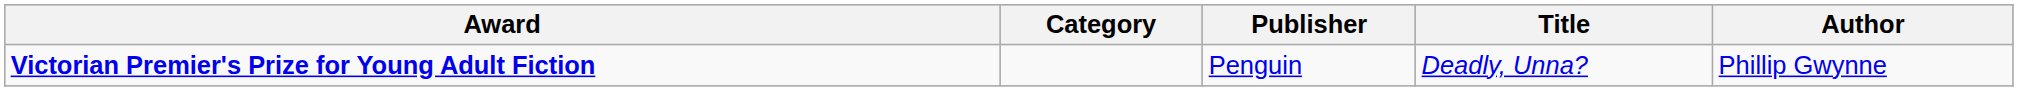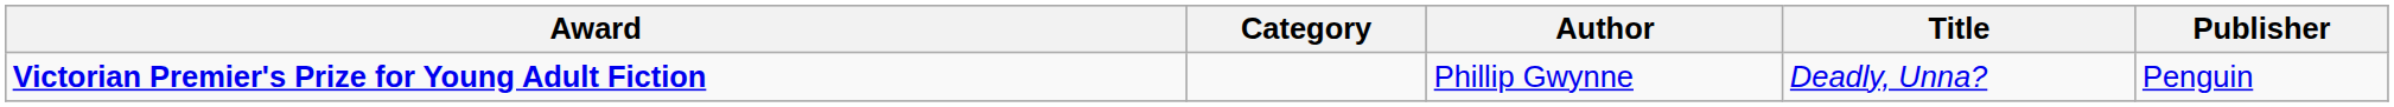columns swapped: Author <-> Publisher
